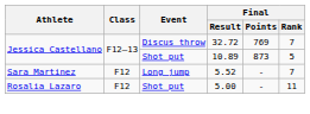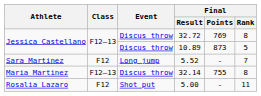32.72 | Final / Rank: 7 -> 8
10.89 | Event: Shot put -> Discus throw
+ row: Maria Martinez | F12–13 | Discus throw | 32.14 | 755 | 8
